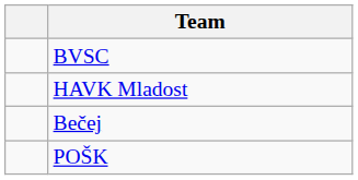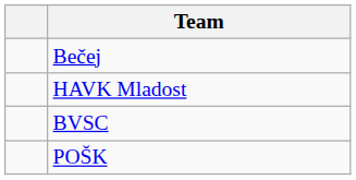rows swapped: Bečej <-> BVSC
